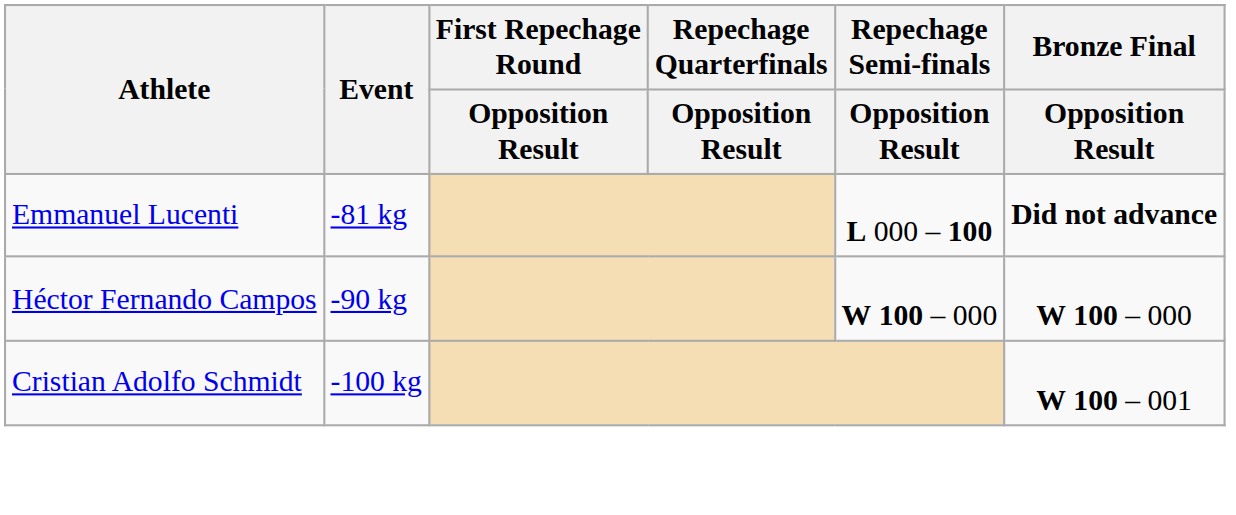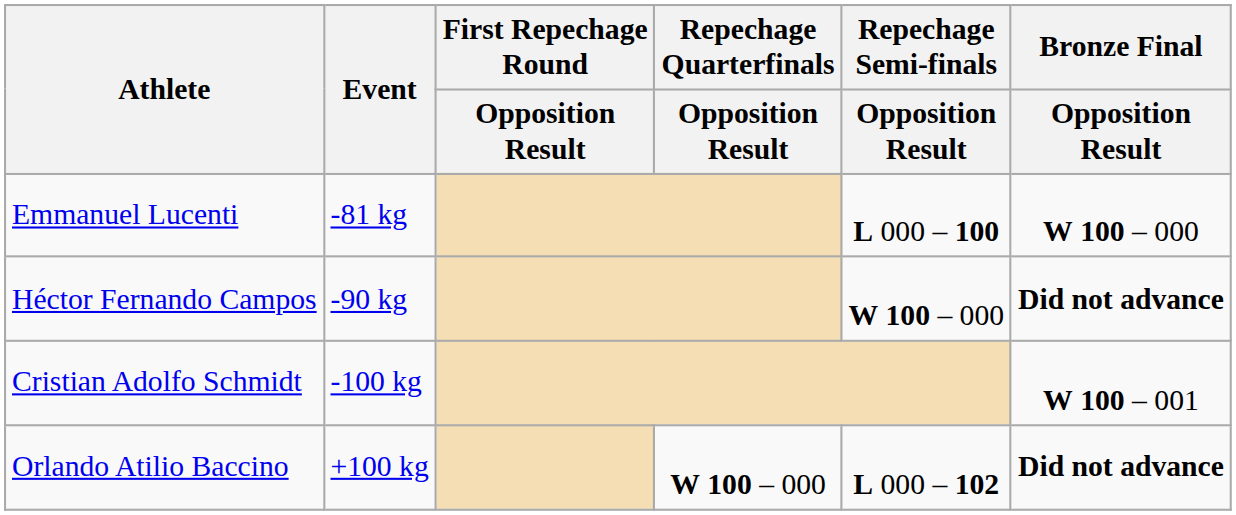Emmanuel Lucenti | Bronze Final / Opposition Result: Did not advance -> W 100 – 000
Héctor Fernando Campos | Bronze Final / Opposition Result: W 100 – 000 -> Did not advance
+ row: Orlando Atilio Baccino | +100 kg | W 100 – 000 | L 000 – 102 | Did not advance
